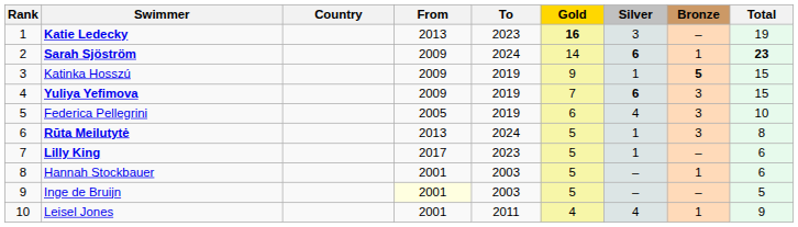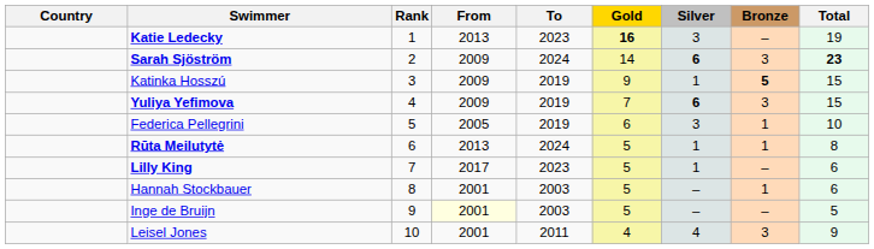columns swapped: Rank <-> Country
Sarah Sjöström | Bronze: 1 -> 3
Federica Pellegrini | Silver: 4 -> 3
Federica Pellegrini | Bronze: 3 -> 1
Rūta Meilutytė | Bronze: 3 -> 1
Leisel Jones | Bronze: 1 -> 3
